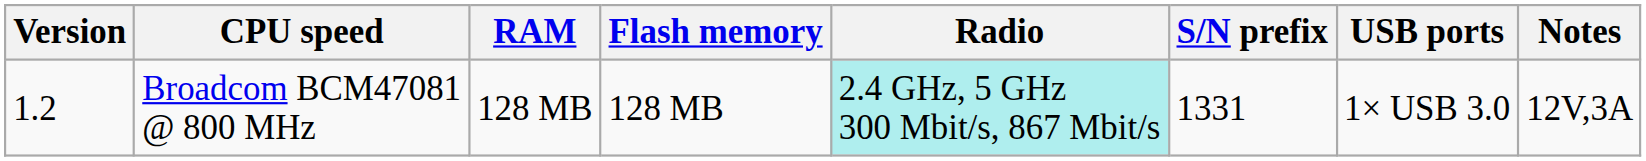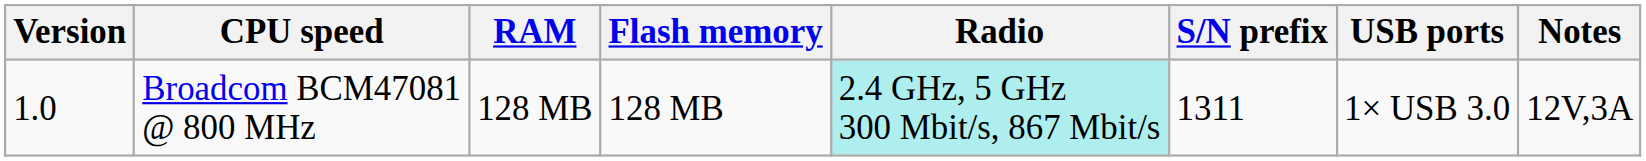Broadcom BCM47081 @ 800 MHz | Version: 1.2 -> 1.0
Broadcom BCM47081 @ 800 MHz | S/N prefix: 1331 -> 1311
